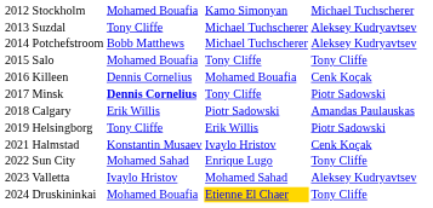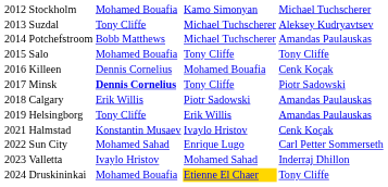2014 Potchefstroom | column 4: Aleksey Kudryavtsev -> Amandas Paulauskas
2019 Helsingborg | column 4: Piotr Sadowski -> Amandas Paulauskas
2022 Sun City | column 4: Tony Cliffe -> Carl Petter Sommerseth
2023 Valletta | column 4: Aleksey Kudryavtsev -> Inderraj Dhillon
